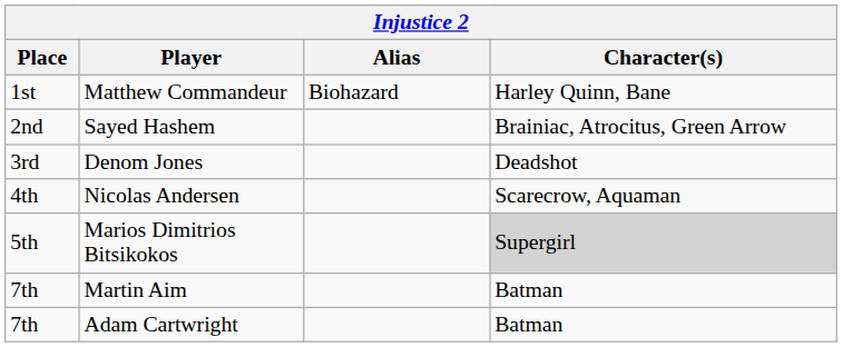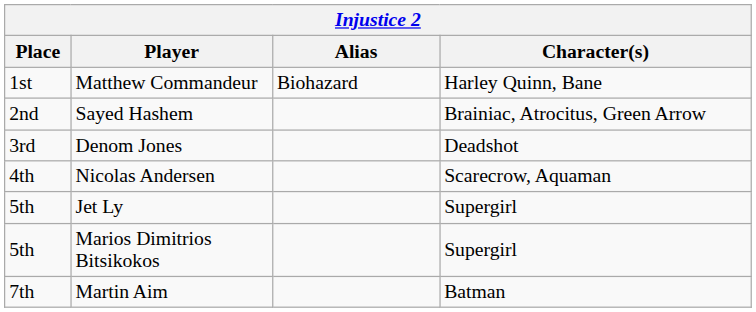+ row: 5th | Jet Ly | Supergirl
Marios Dimitrios Bitsikokos | Character(s): lightgrey background -> no background
- row: 7th | Adam Cartwright | Batman
